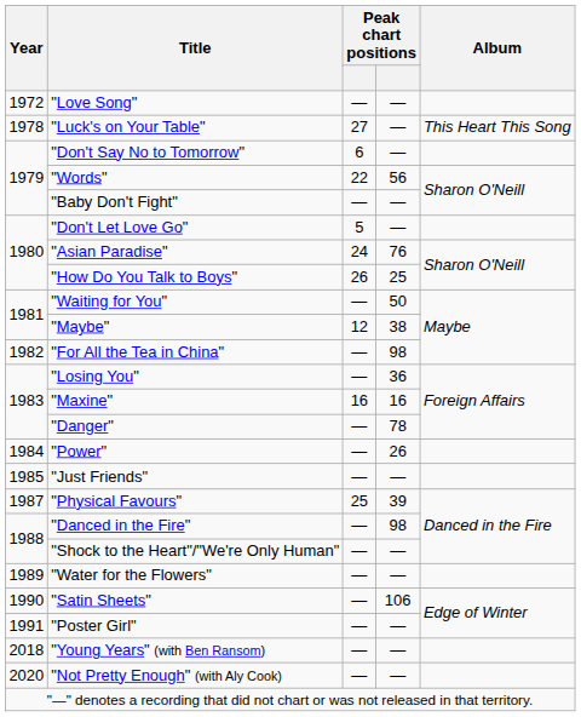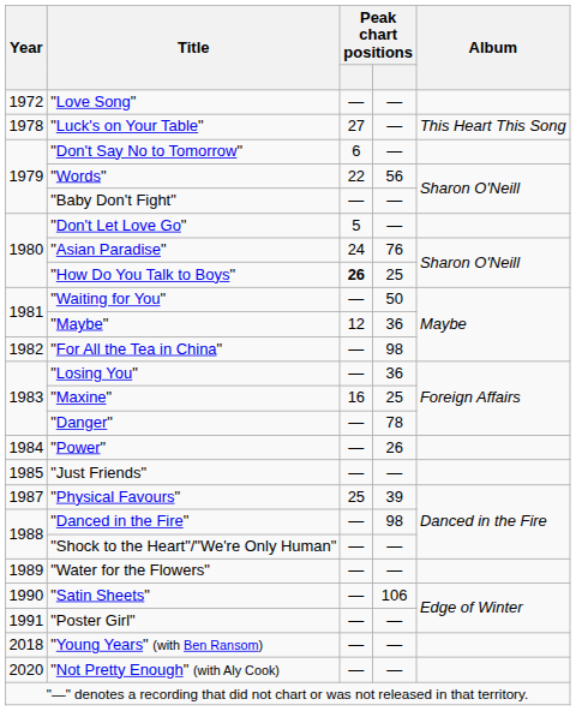"How Do You Talk to Boys" | column 3: normal -> bold
"Maybe" | column 4: 38 -> 36
"Maxine" | column 4: 16 -> 25
